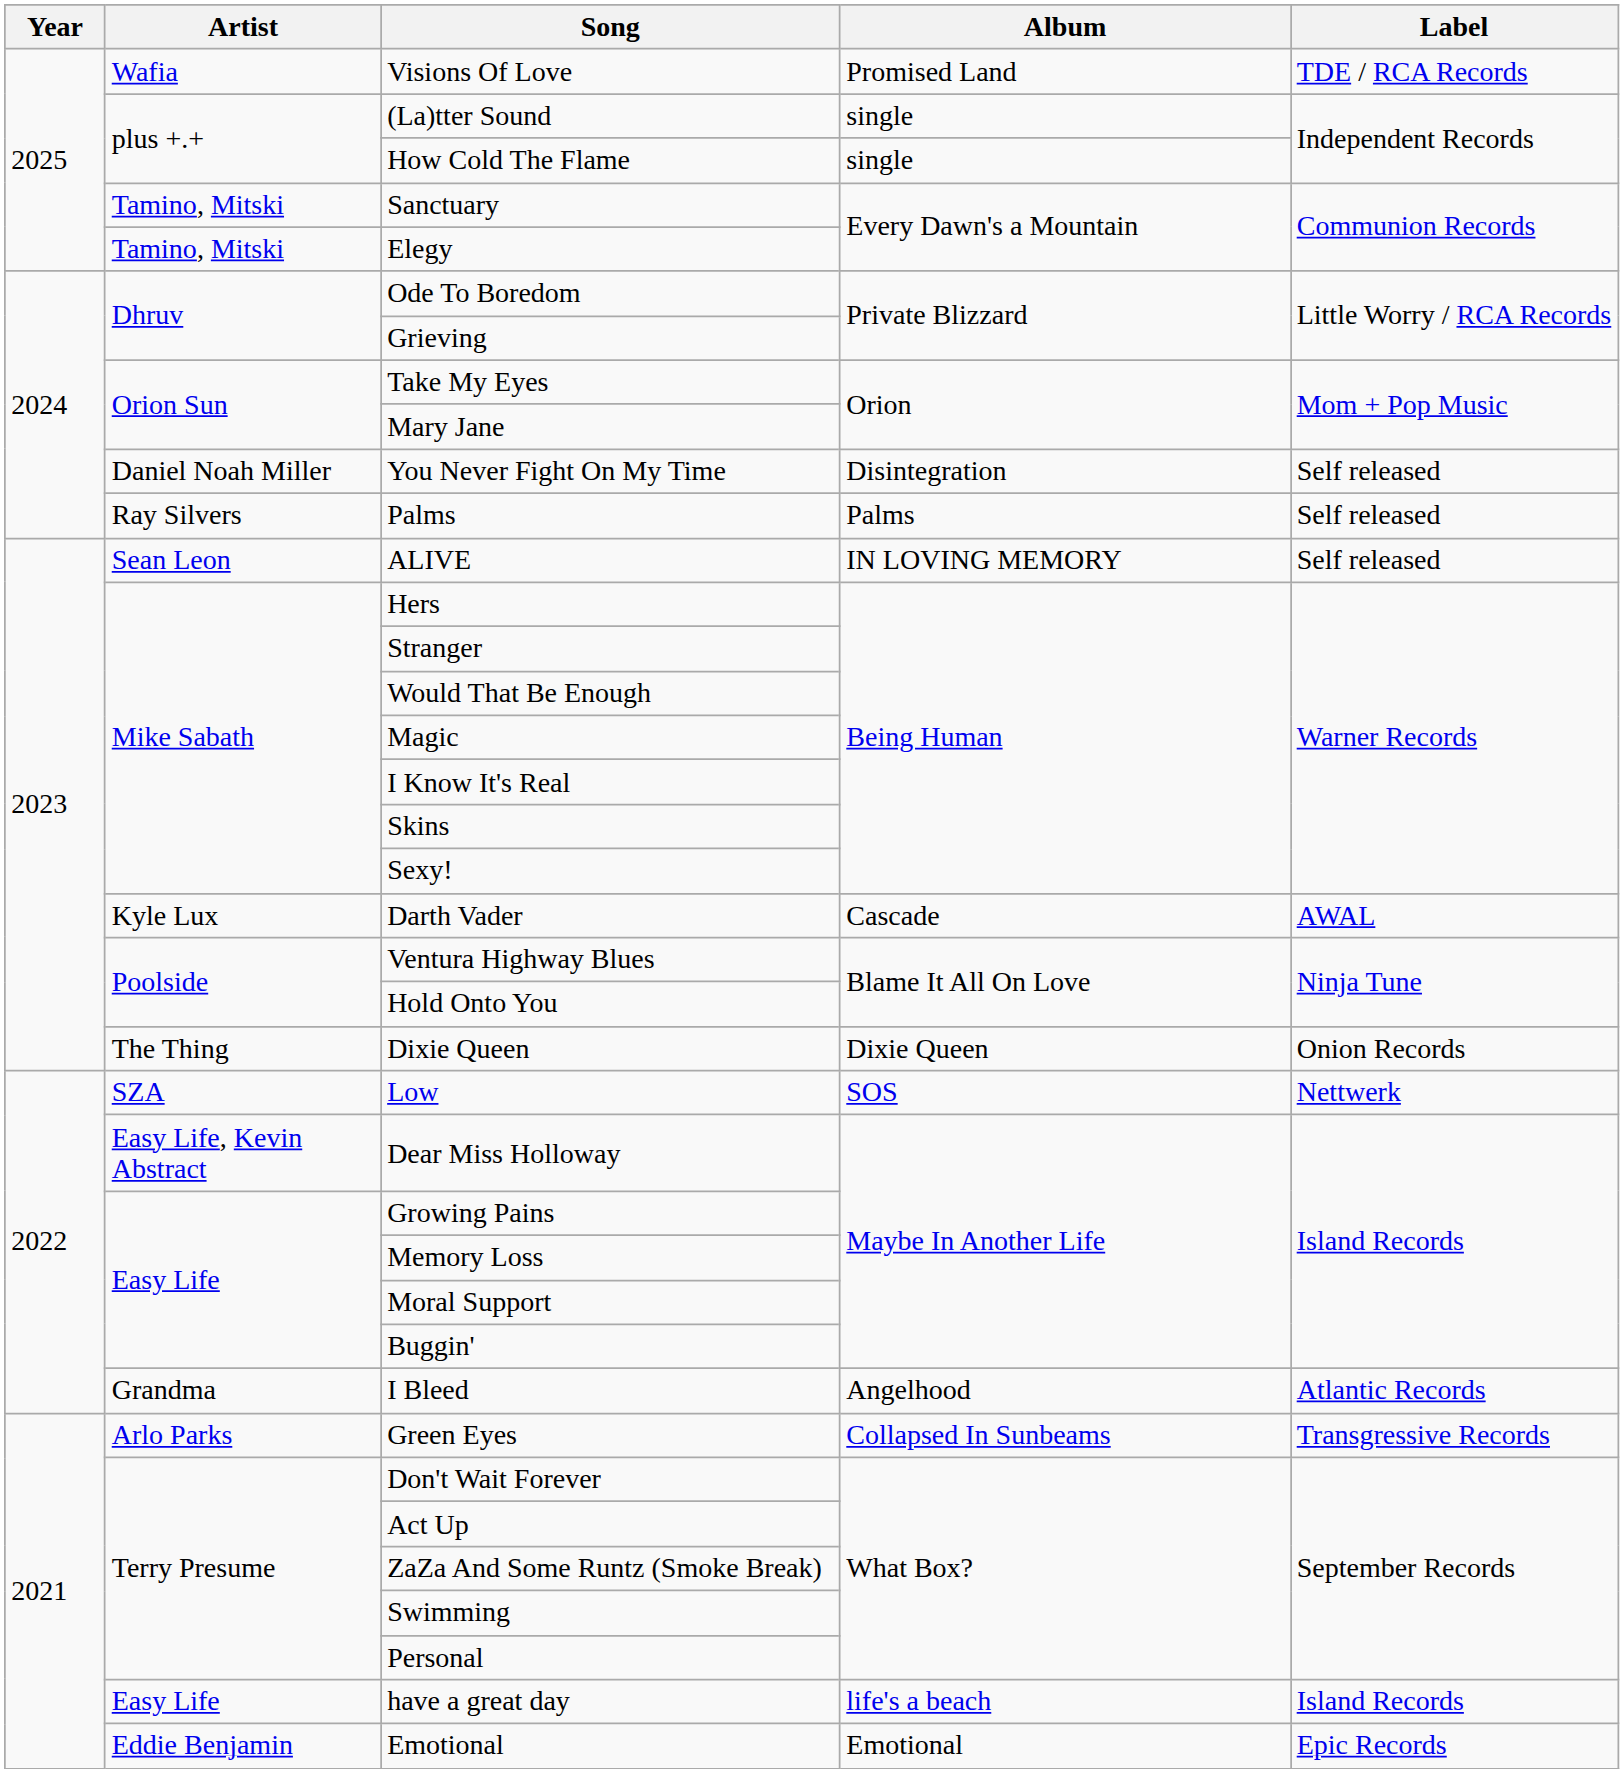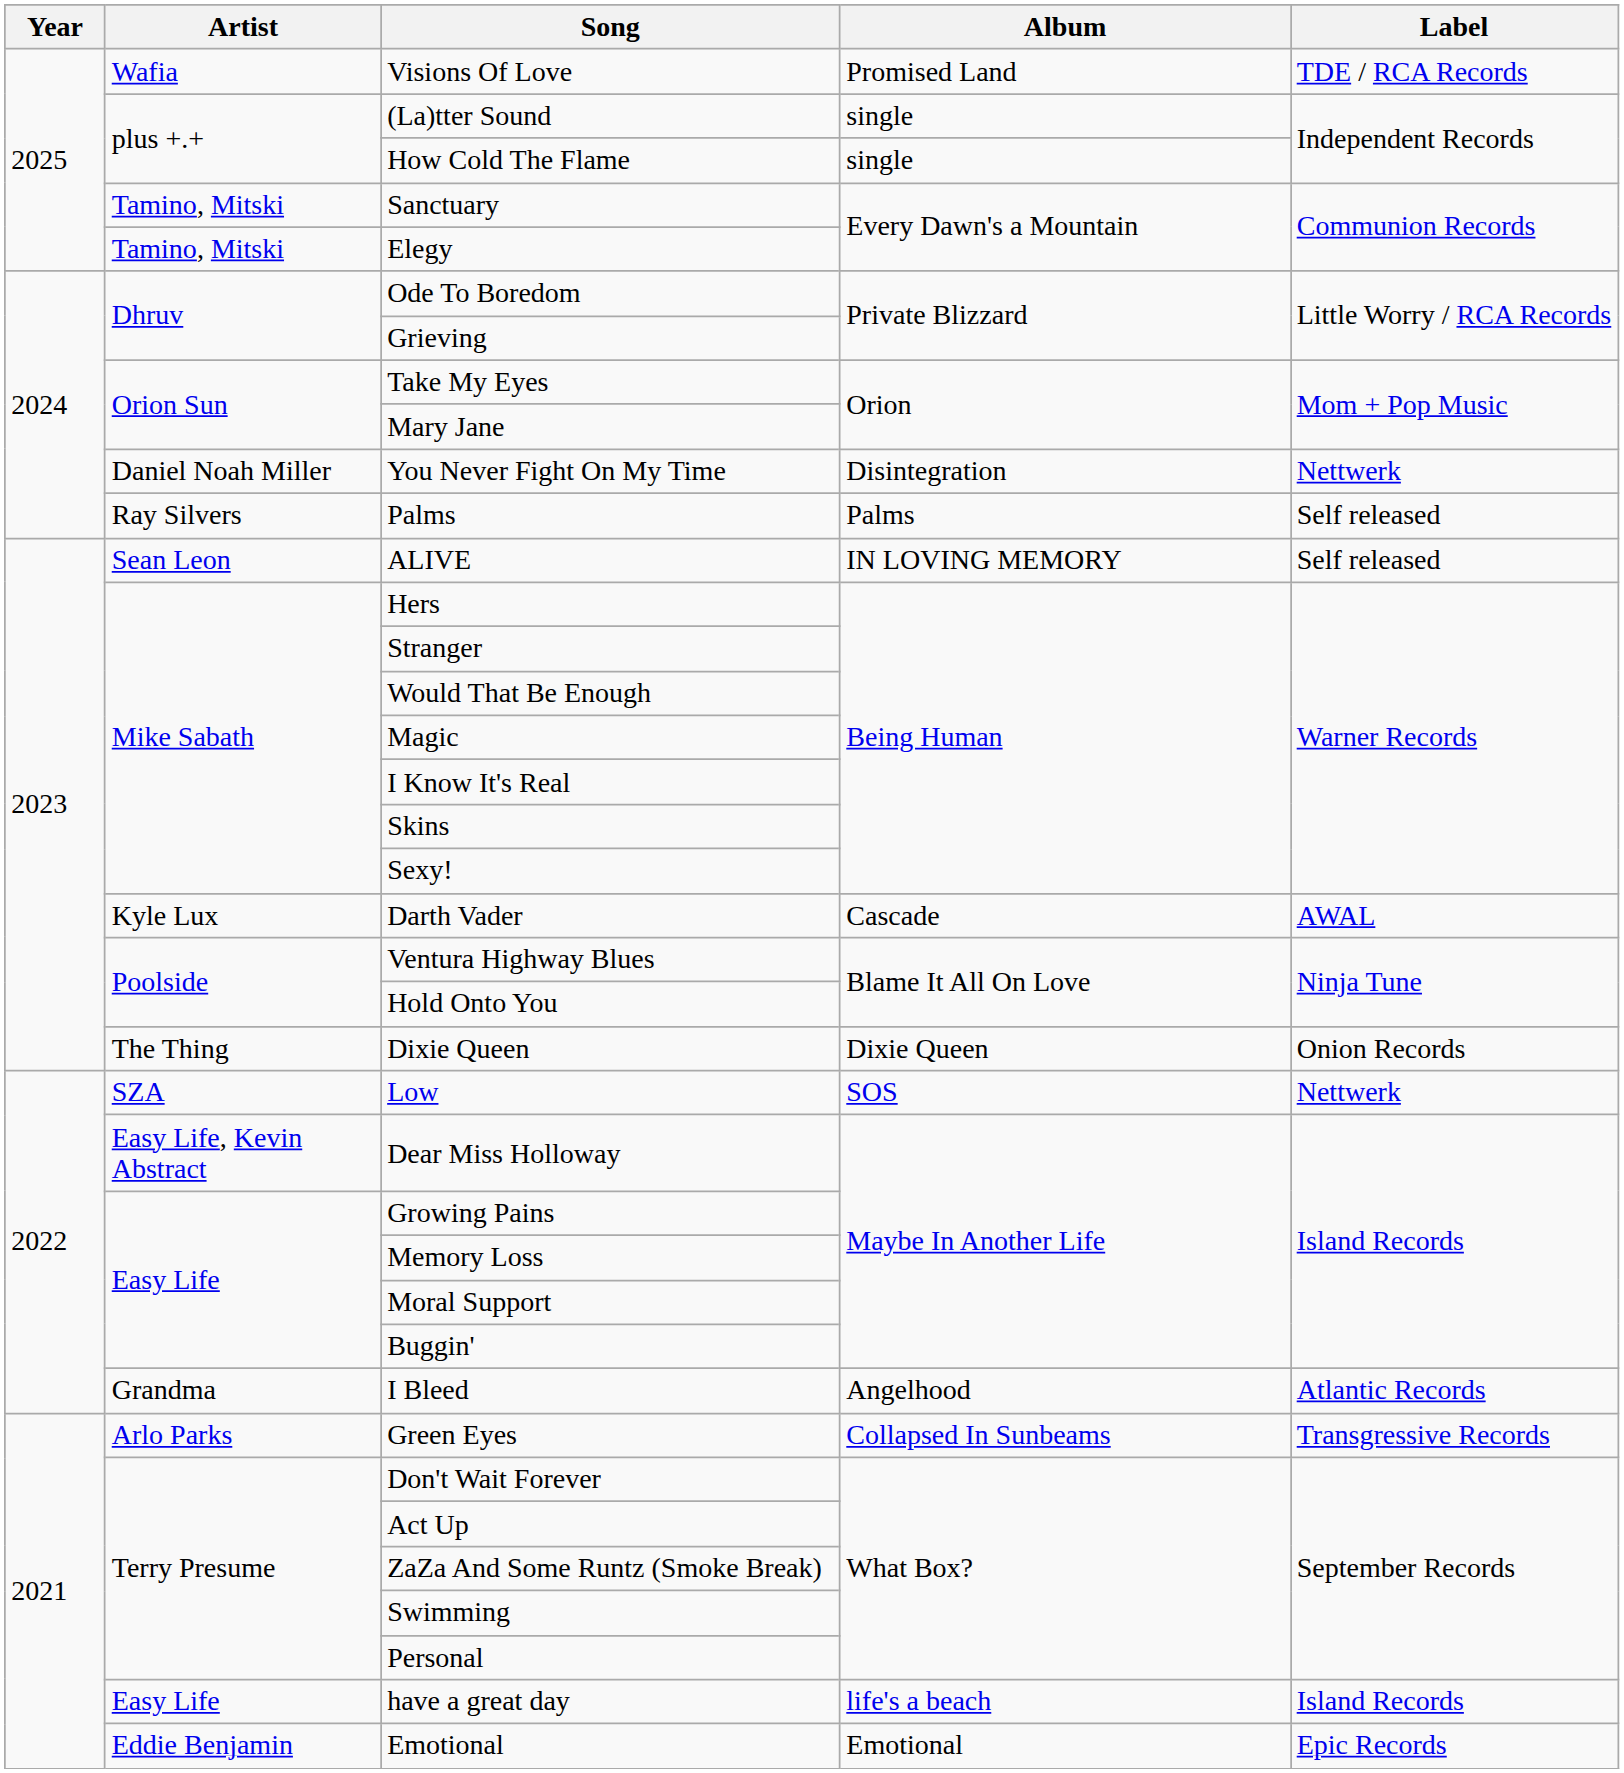You Never Fight On My Time | Label: Self released -> Nettwerk
